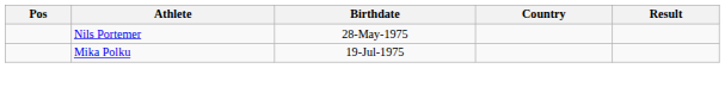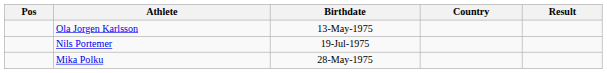+ row: Ola Jorgen Karlsson | 13-May-1975
Nils Portemer | Birthdate: 28-May-1975 -> 19-Jul-1975
Mika Polku | Birthdate: 19-Jul-1975 -> 28-May-1975
